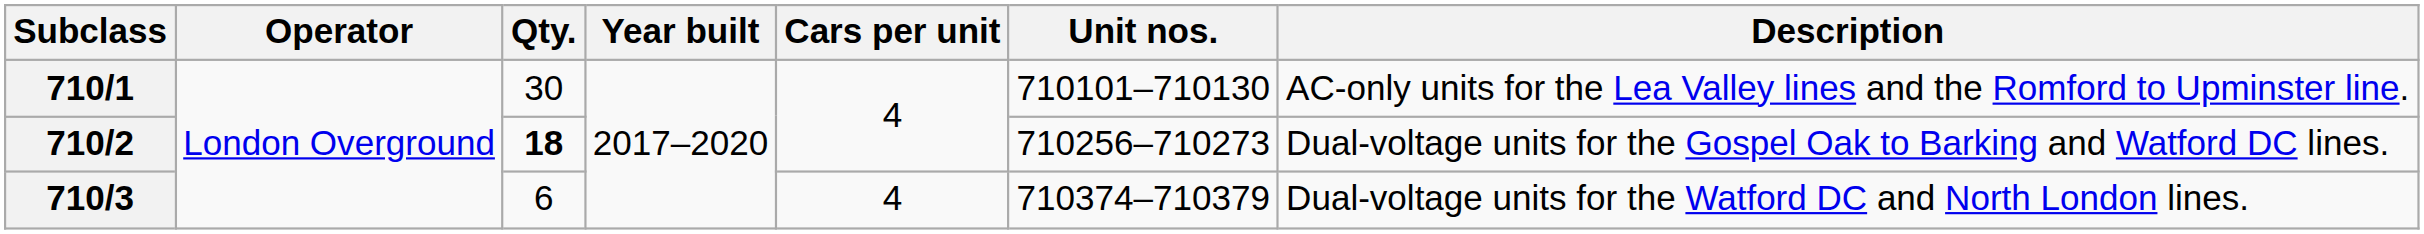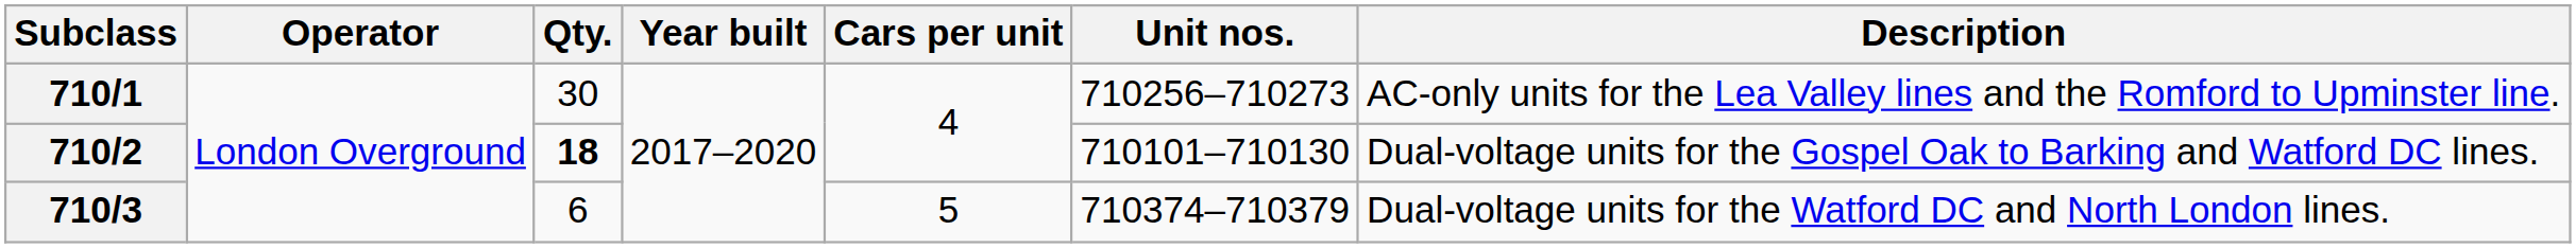710/1 | Unit nos.: 710101–710130 -> 710256–710273
710/2 | Unit nos.: 710256–710273 -> 710101–710130
710/3 | Cars per unit: 4 -> 5
